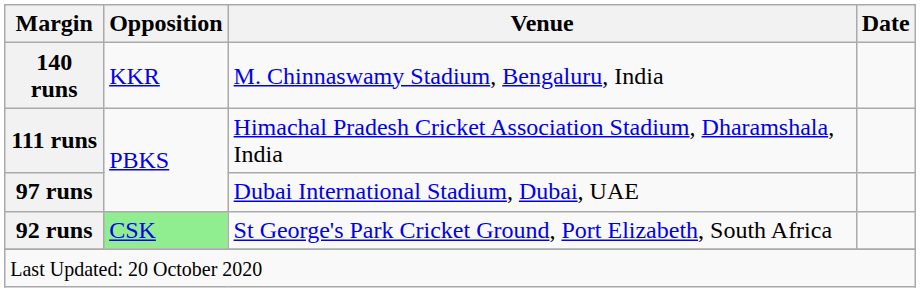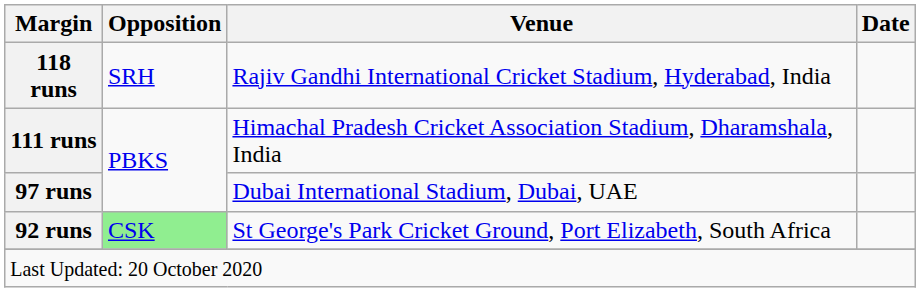- row: 140 runs | KKR | M. Chinnaswamy Stadium, Bengaluru, India
+ row: 118 runs | SRH | Rajiv Gandhi International Cricket Stadium, Hyderabad, India
